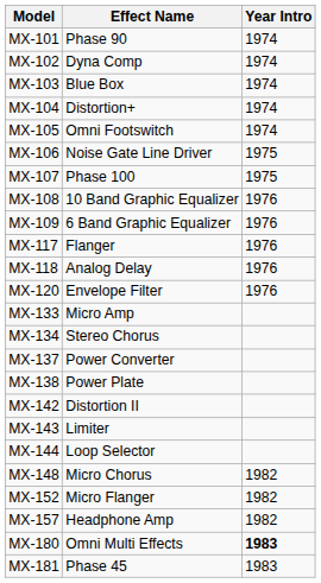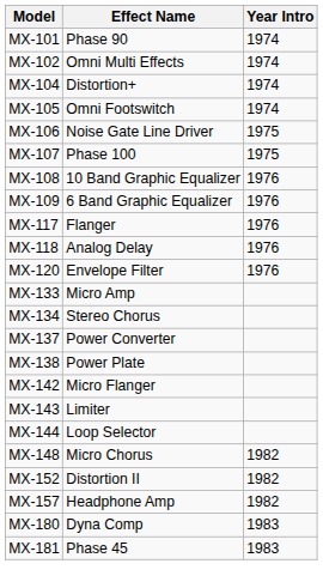MX-102 | Effect Name: Dyna Comp -> Omni Multi Effects
- row: MX-103 | Blue Box | 1974
MX-142 | Effect Name: Distortion II -> Micro Flanger
MX-152 | Effect Name: Micro Flanger -> Distortion II
MX-180 | Effect Name: Omni Multi Effects -> Dyna Comp
MX-180 | Year Intro: bold -> normal
